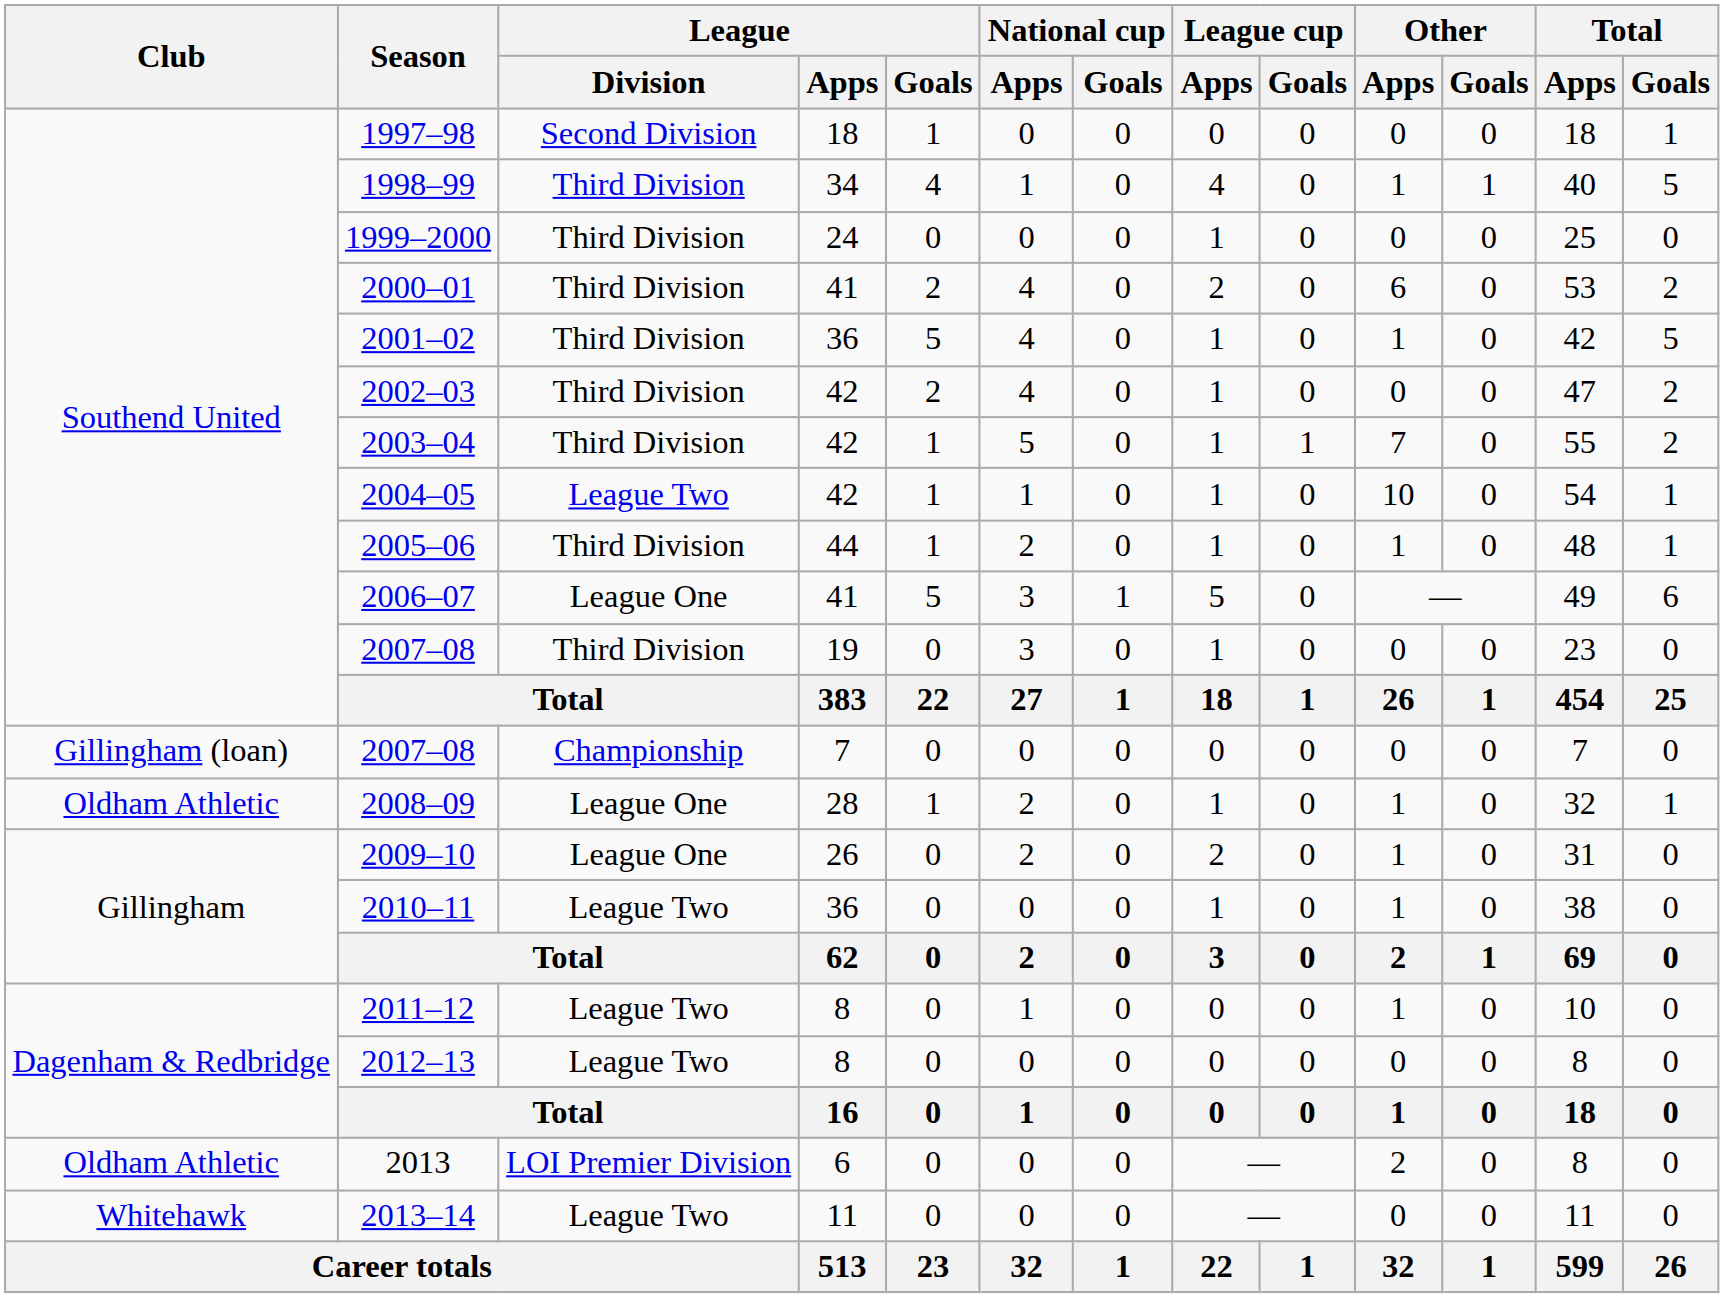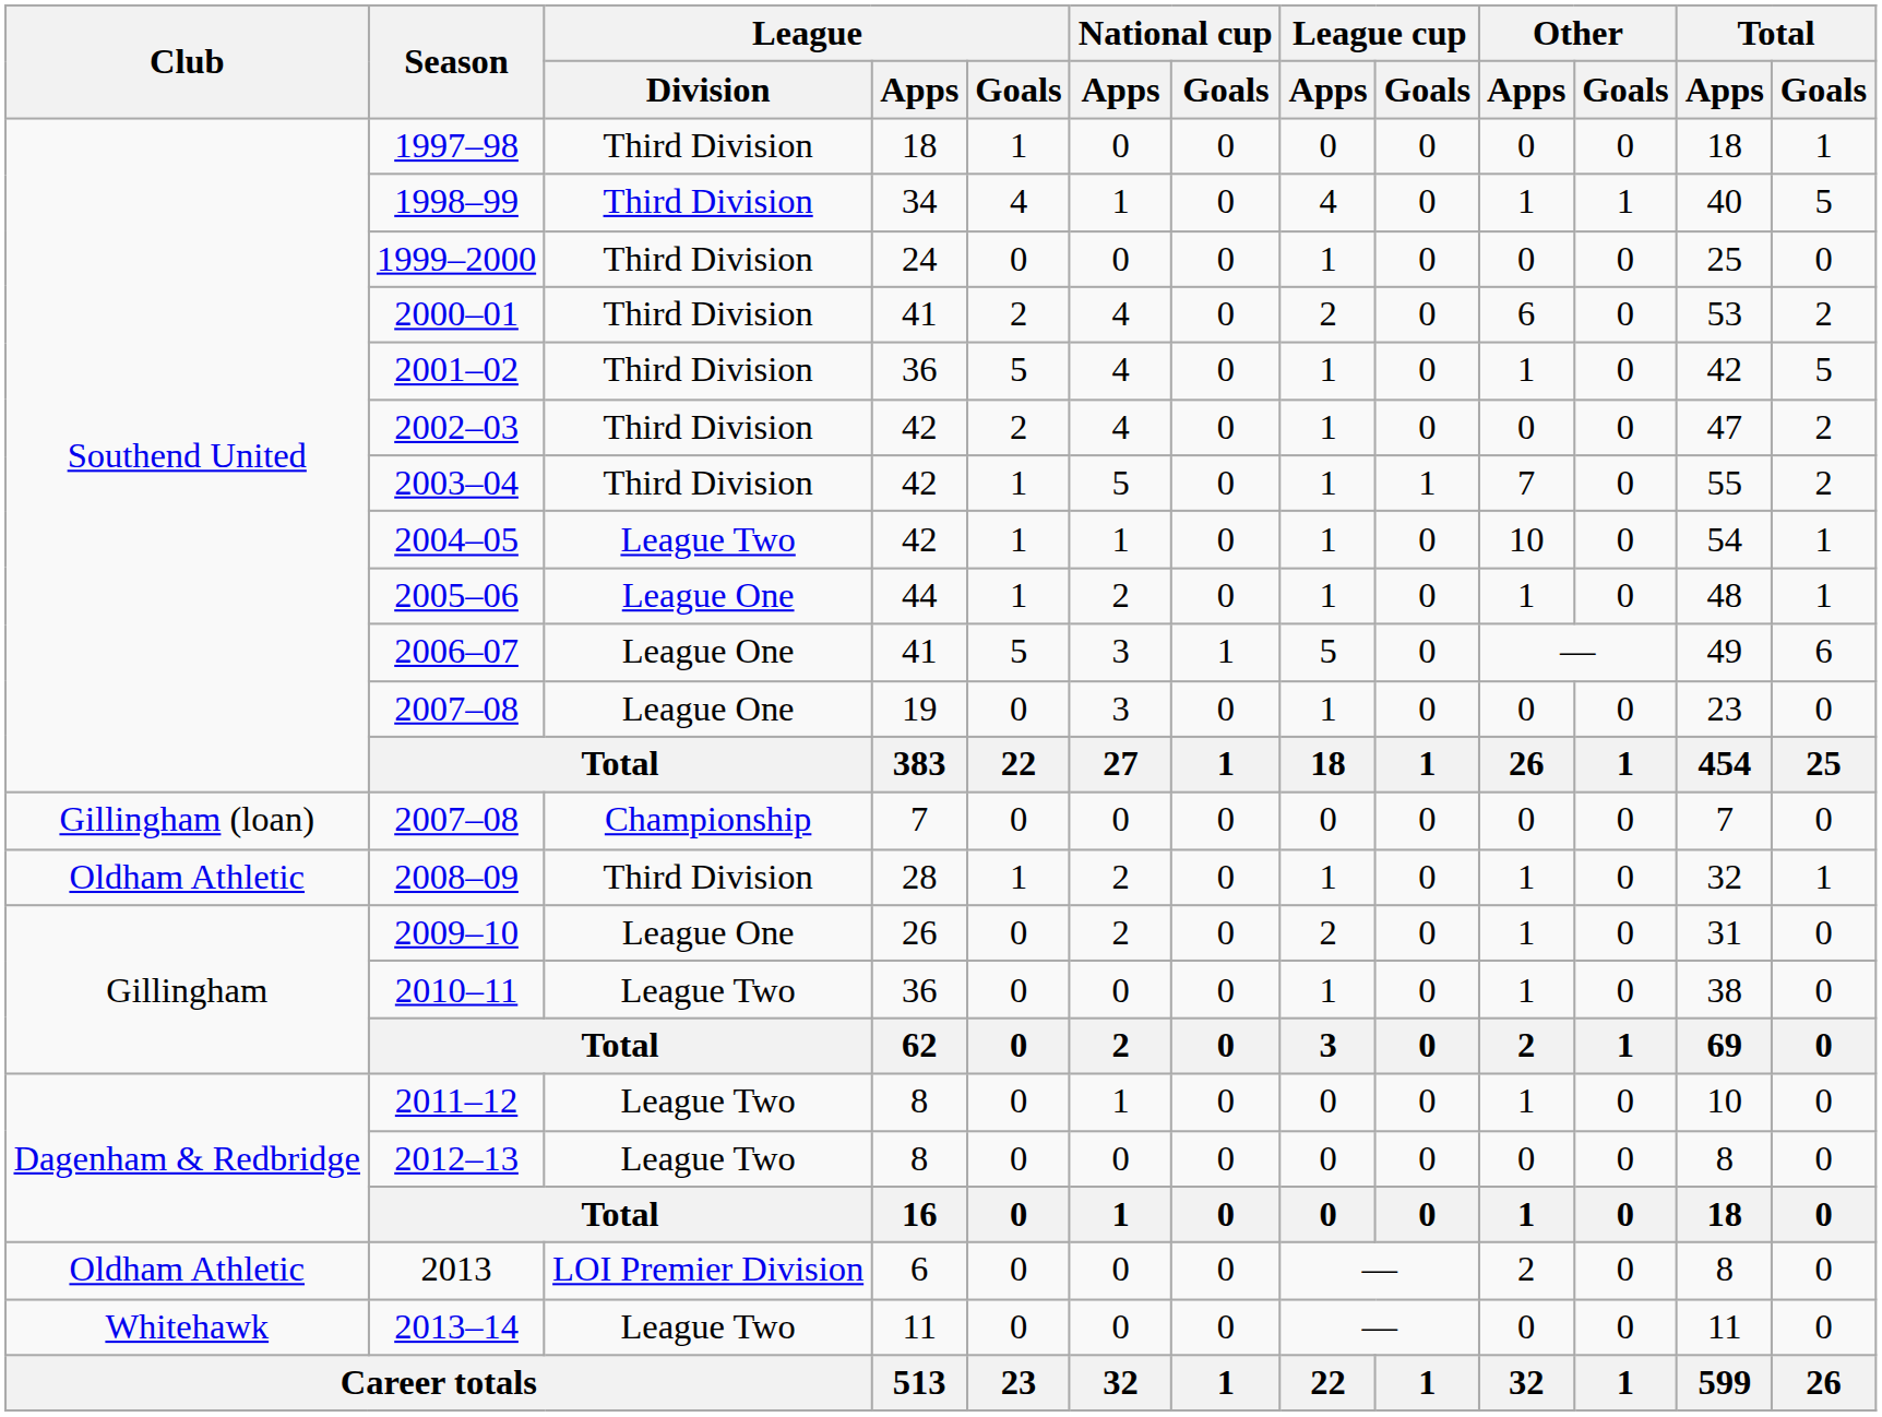1997–98 | League / Division: Second Division -> Third Division
2005–06 | League / Division: Third Division -> League One
2007–08 / 19 | League / Division: Third Division -> League One
2008–09 | League / Division: League One -> Third Division
